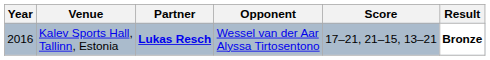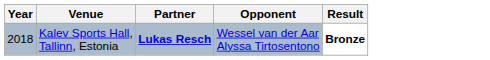- column: Score | 17–21, 21–15, 13–21
Kalev Sports Hall, Tallinn, Estonia | Year: 2016 -> 2018
